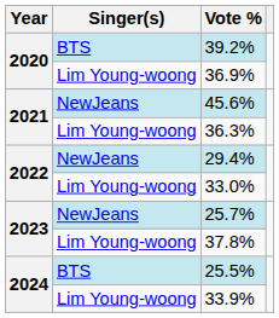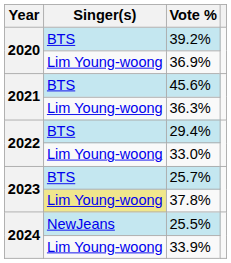45.6% | Singer(s): NewJeans -> BTS
29.4% | Singer(s): NewJeans -> BTS
25.7% | Singer(s): NewJeans -> BTS
37.8% | Singer(s): no background -> khaki background
25.5% | Singer(s): BTS -> NewJeans
